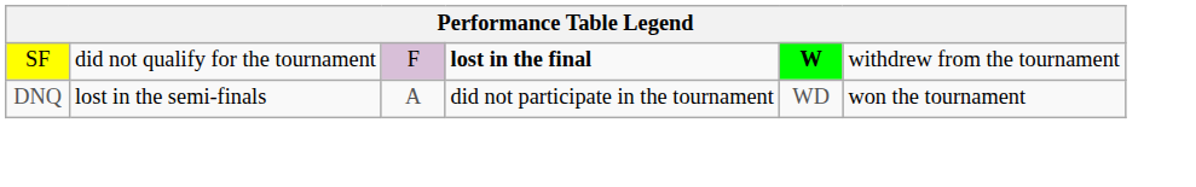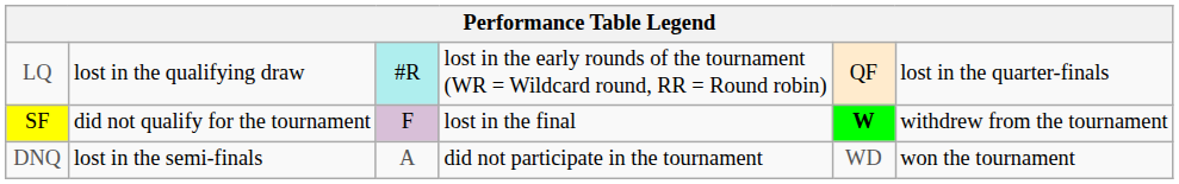+ row: LQ | lost in the qualifying draw | #R | lost in the early rounds of the tournament (WR = Wildcard round, RR = Round robin) | QF | lost in the quarter-finals
SF | column 4: bold -> normal
